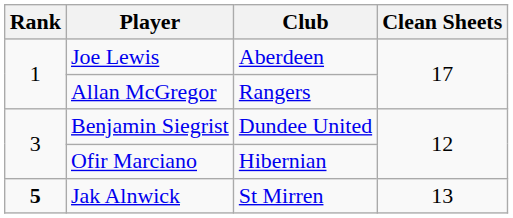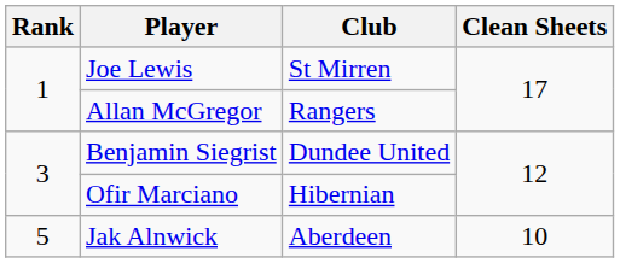Joe Lewis | Club: Aberdeen -> St Mirren
Jak Alnwick | Rank: bold -> normal
Jak Alnwick | Club: St Mirren -> Aberdeen
Jak Alnwick | Clean Sheets: 13 -> 10
